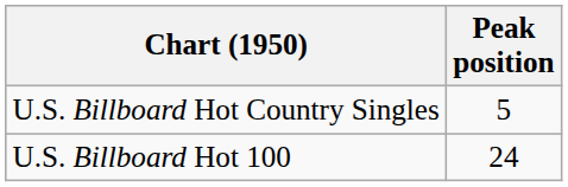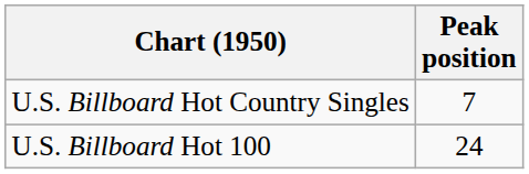U.S. Billboard Hot Country Singles | Peak position: 5 -> 7
